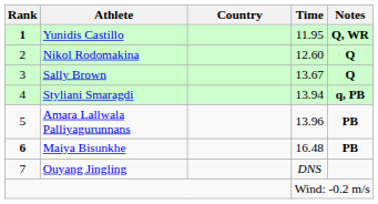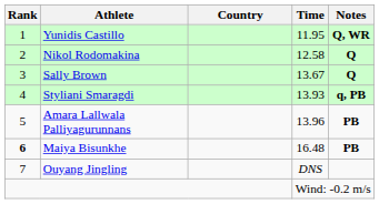Yunidis Castillo | Rank: bold -> normal
Nikol Rodomakina | Time: 12.60 -> 12.58
Styliani Smaragdi | Time: 13.94 -> 13.93
